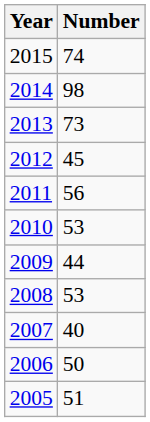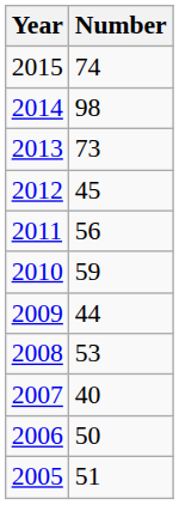2010 | Number: 53 -> 59
